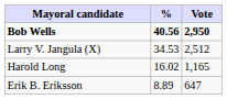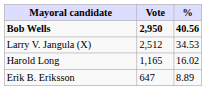columns swapped: Vote <-> %
